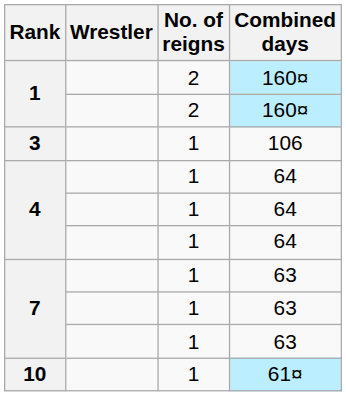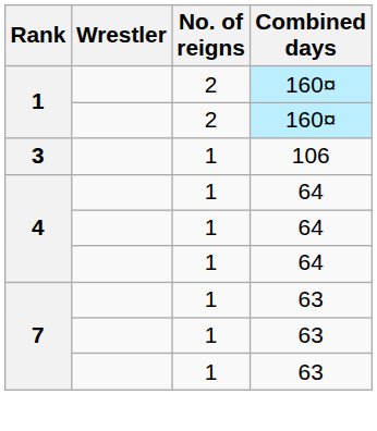- row: 10 | 1 | 61¤
